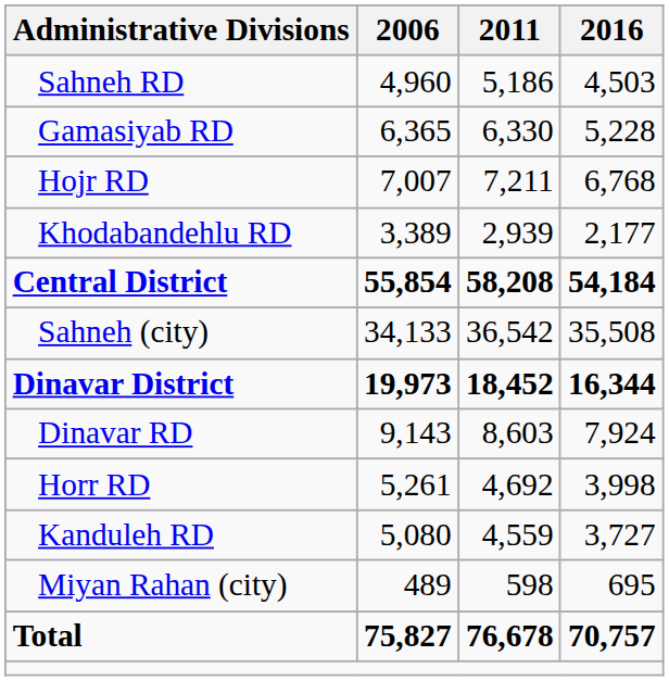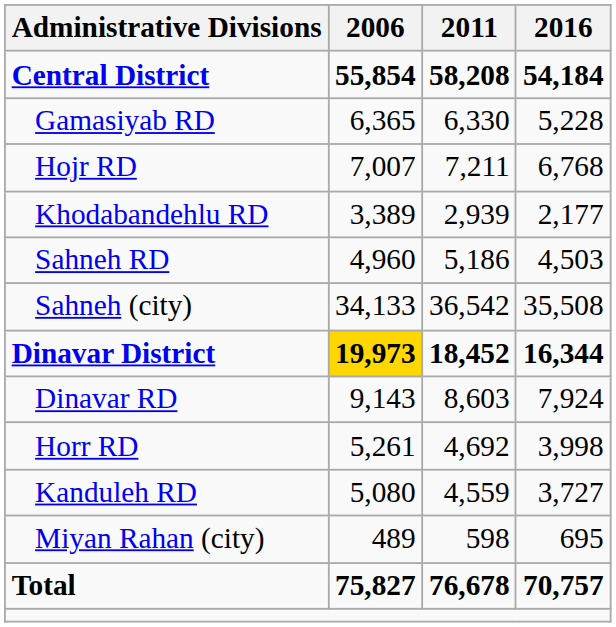rows swapped: Central District <-> Sahneh RD
Dinavar District | 2006: no background -> gold background
